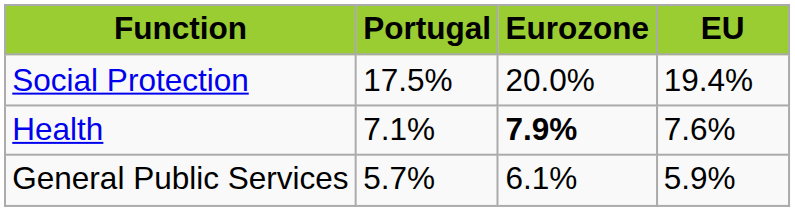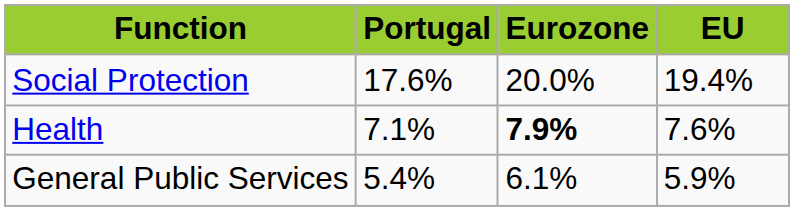Social Protection | Portugal: 17.5% -> 17.6%
General Public Services | Portugal: 5.7% -> 5.4%
